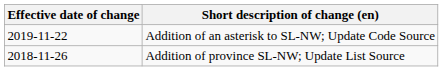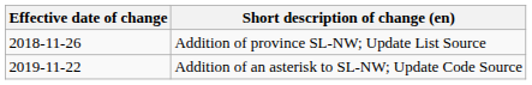rows swapped: Addition of an asterisk to SL-NW; Update Code Source <-> Addition of province SL-NW; Update List Source
